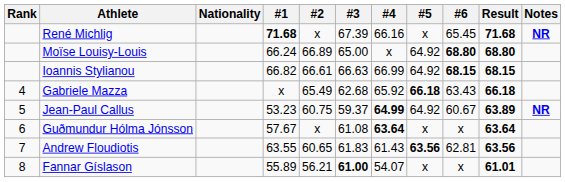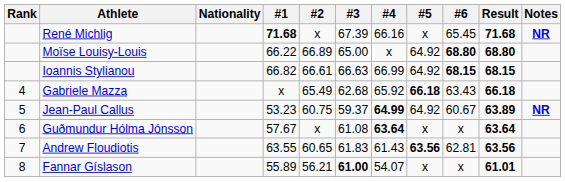Moïse Louisy-Louis | #1: 66.24 -> 66.22
